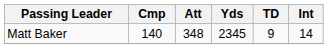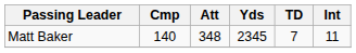Matt Baker | TD: 9 -> 7
Matt Baker | Int: 14 -> 11
